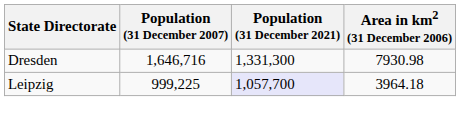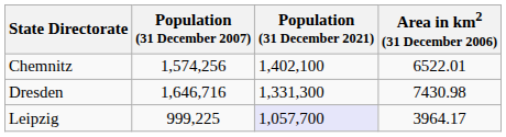+ row: Chemnitz | 1,574,256 | 1,402,100 | 6522.01
Dresden | Area in km2 (31 December 2006): 7930.98 -> 7430.98
Leipzig | Area in km2 (31 December 2006): 3964.18 -> 3964.17
